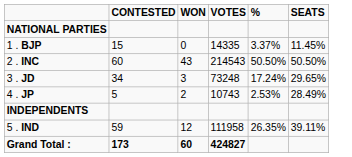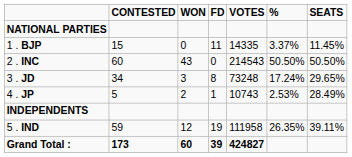+ column: FD | 11 | 0 | 8 | 1 | 19 | 39
